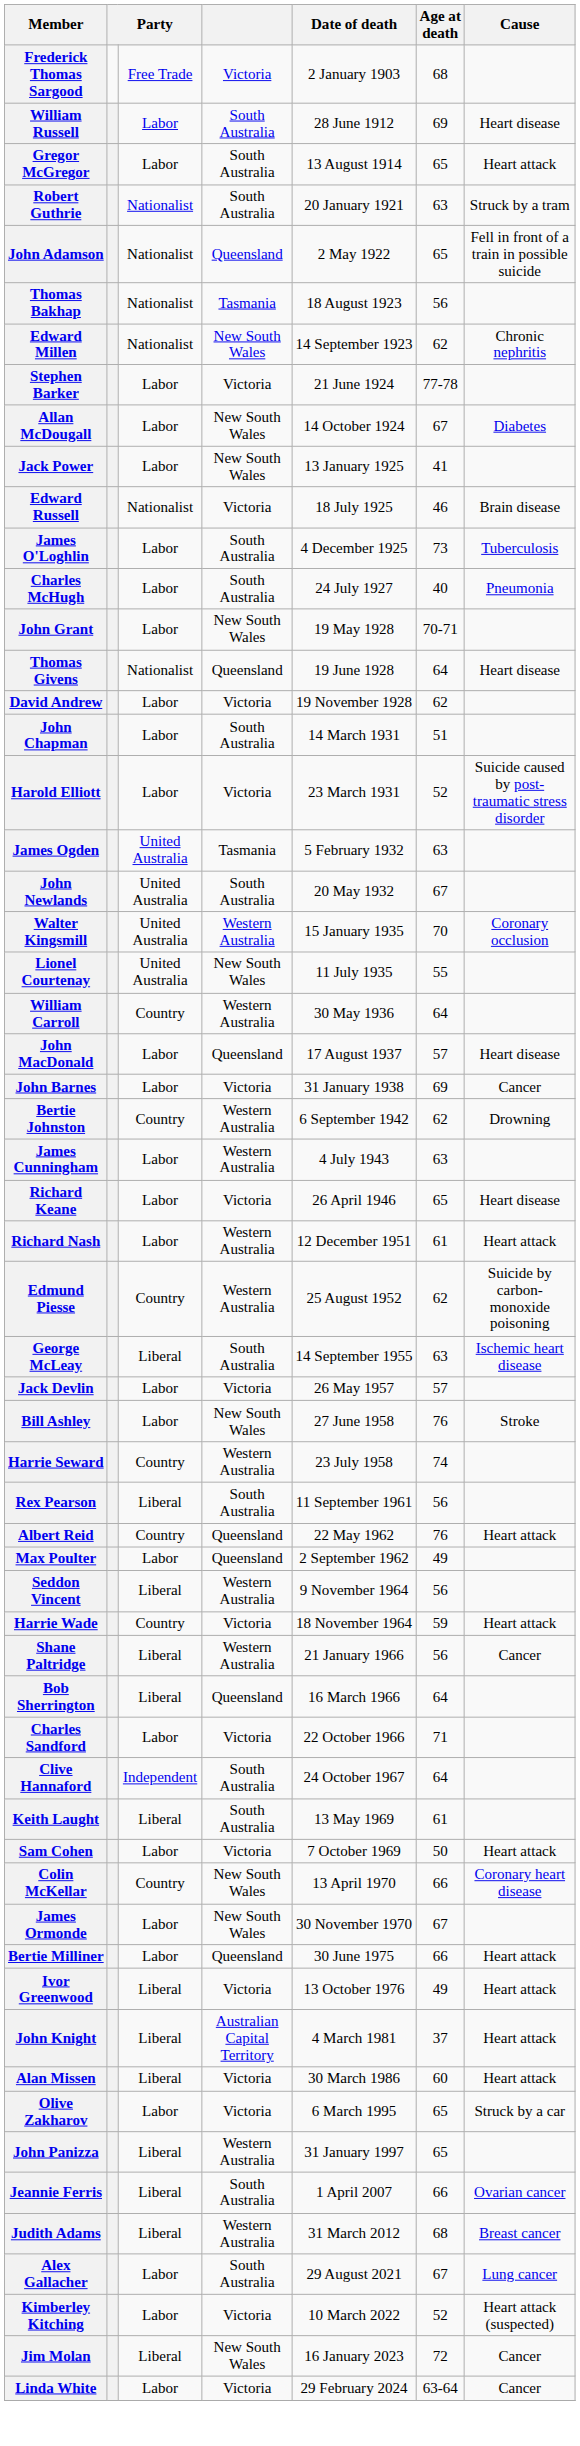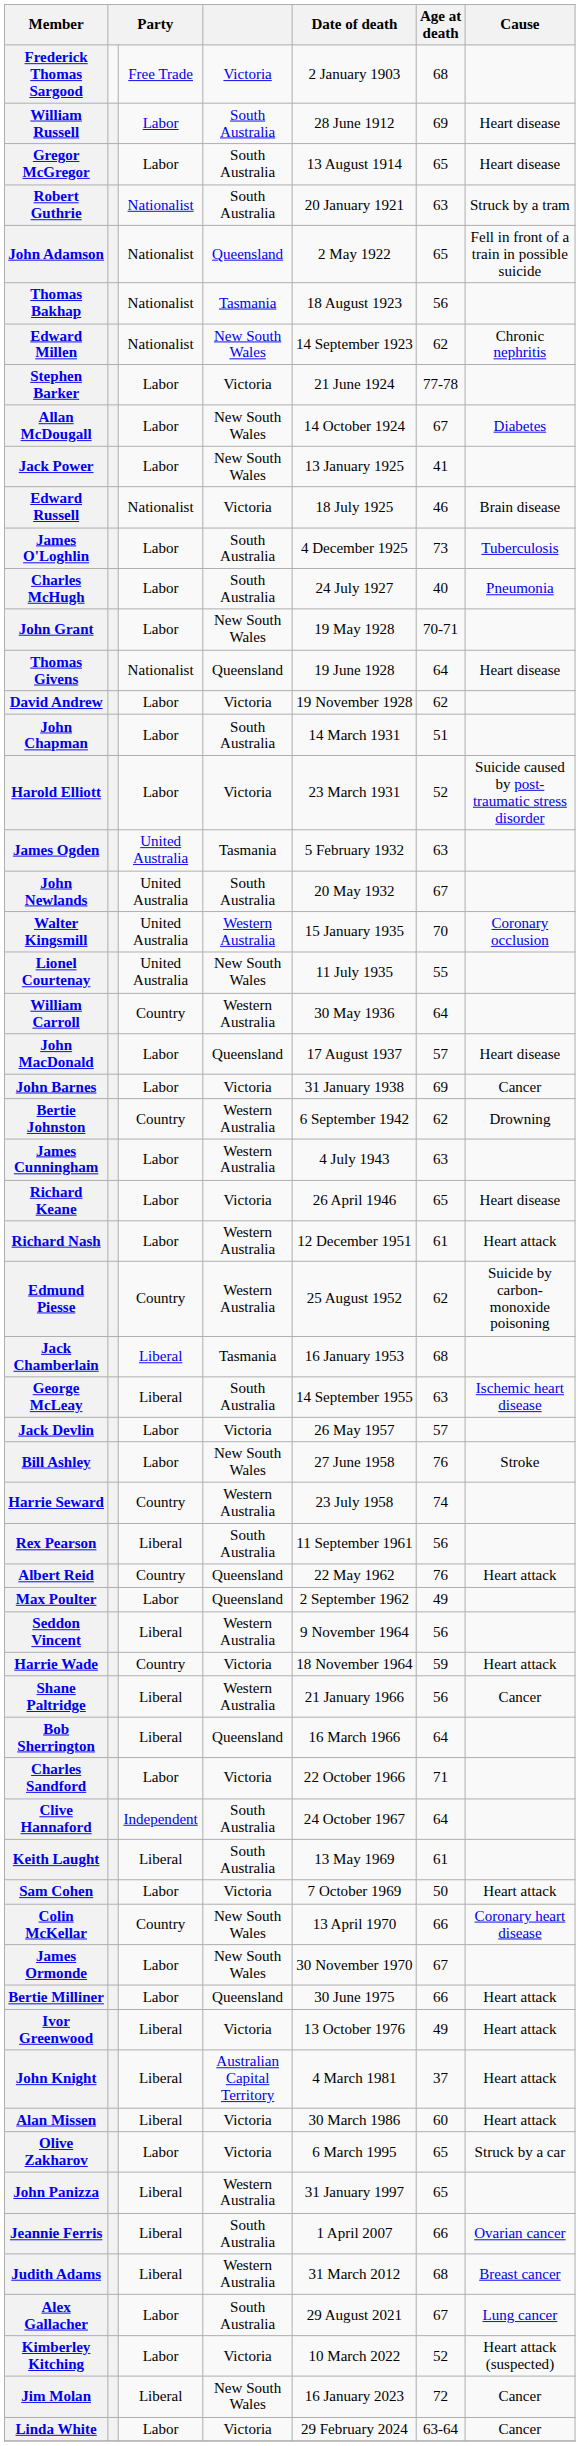Gregor McGregor | Cause: Heart attack -> Heart disease
+ row: Jack Chamberlain | Liberal | Tasmania | 16 January 1953 | 68
